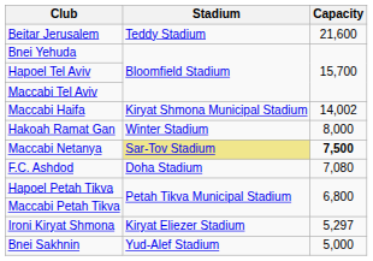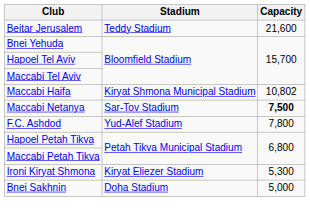Maccabi Haifa | Capacity: 14,002 -> 10,802
- row: Hakoah Ramat Gan | Winter Stadium | 8,000
Maccabi Netanya | Stadium: khaki background -> no background
F.C. Ashdod | Stadium: Doha Stadium -> Yud-Alef Stadium
F.C. Ashdod | Capacity: 7,080 -> 7,800
Ironi Kiryat Shmona | Capacity: 5,297 -> 5,300
Bnei Sakhnin | Stadium: Yud-Alef Stadium -> Doha Stadium
